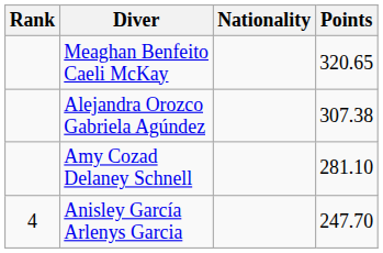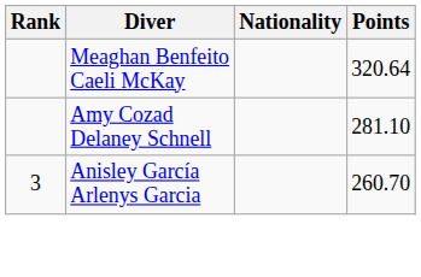Meaghan Benfeito Caeli McKay | Points: 320.65 -> 320.64
- row: Alejandra Orozco Gabriela Agúndez | 307.38
Anisley García Arlenys Garcia | Rank: 4 -> 3
Anisley García Arlenys Garcia | Points: 247.70 -> 260.70
